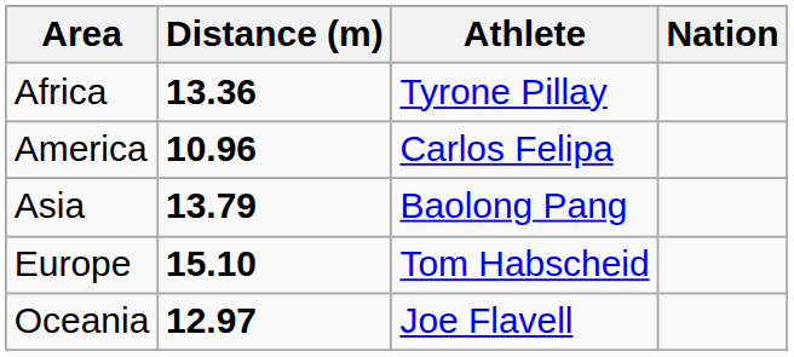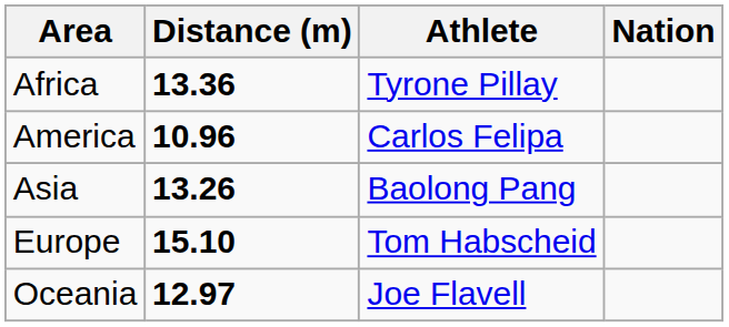Asia | Distance (m): 13.79 -> 13.26
